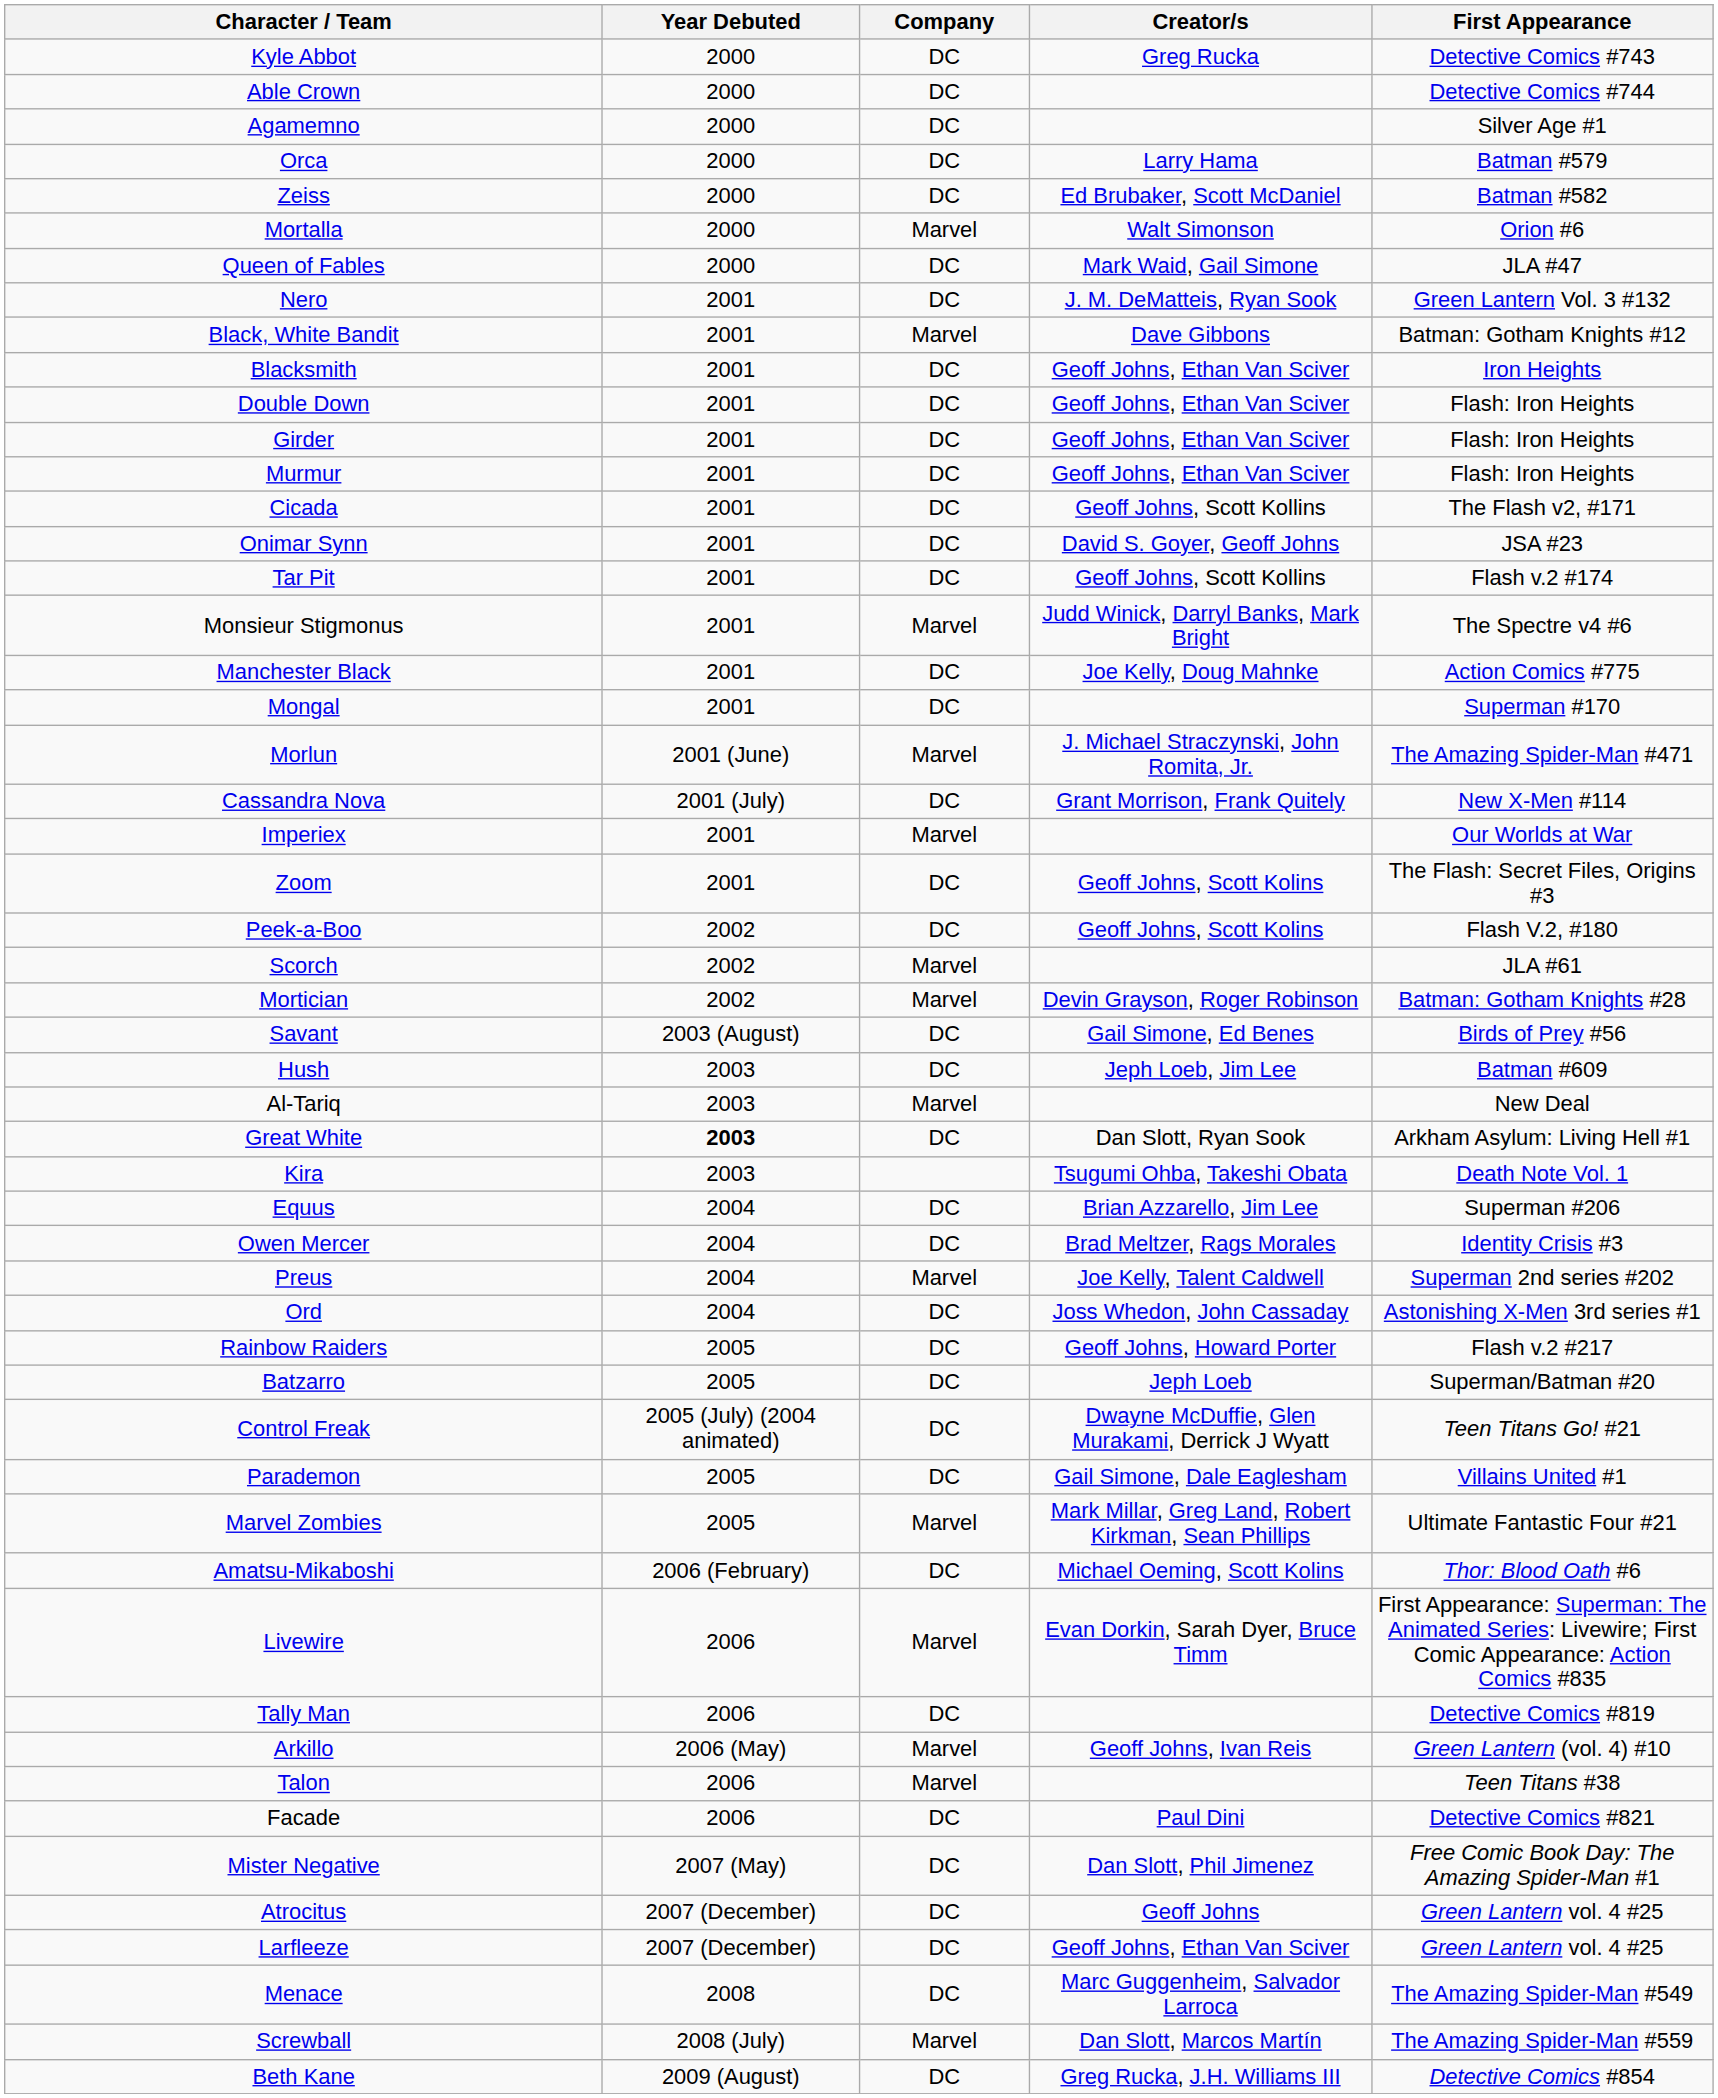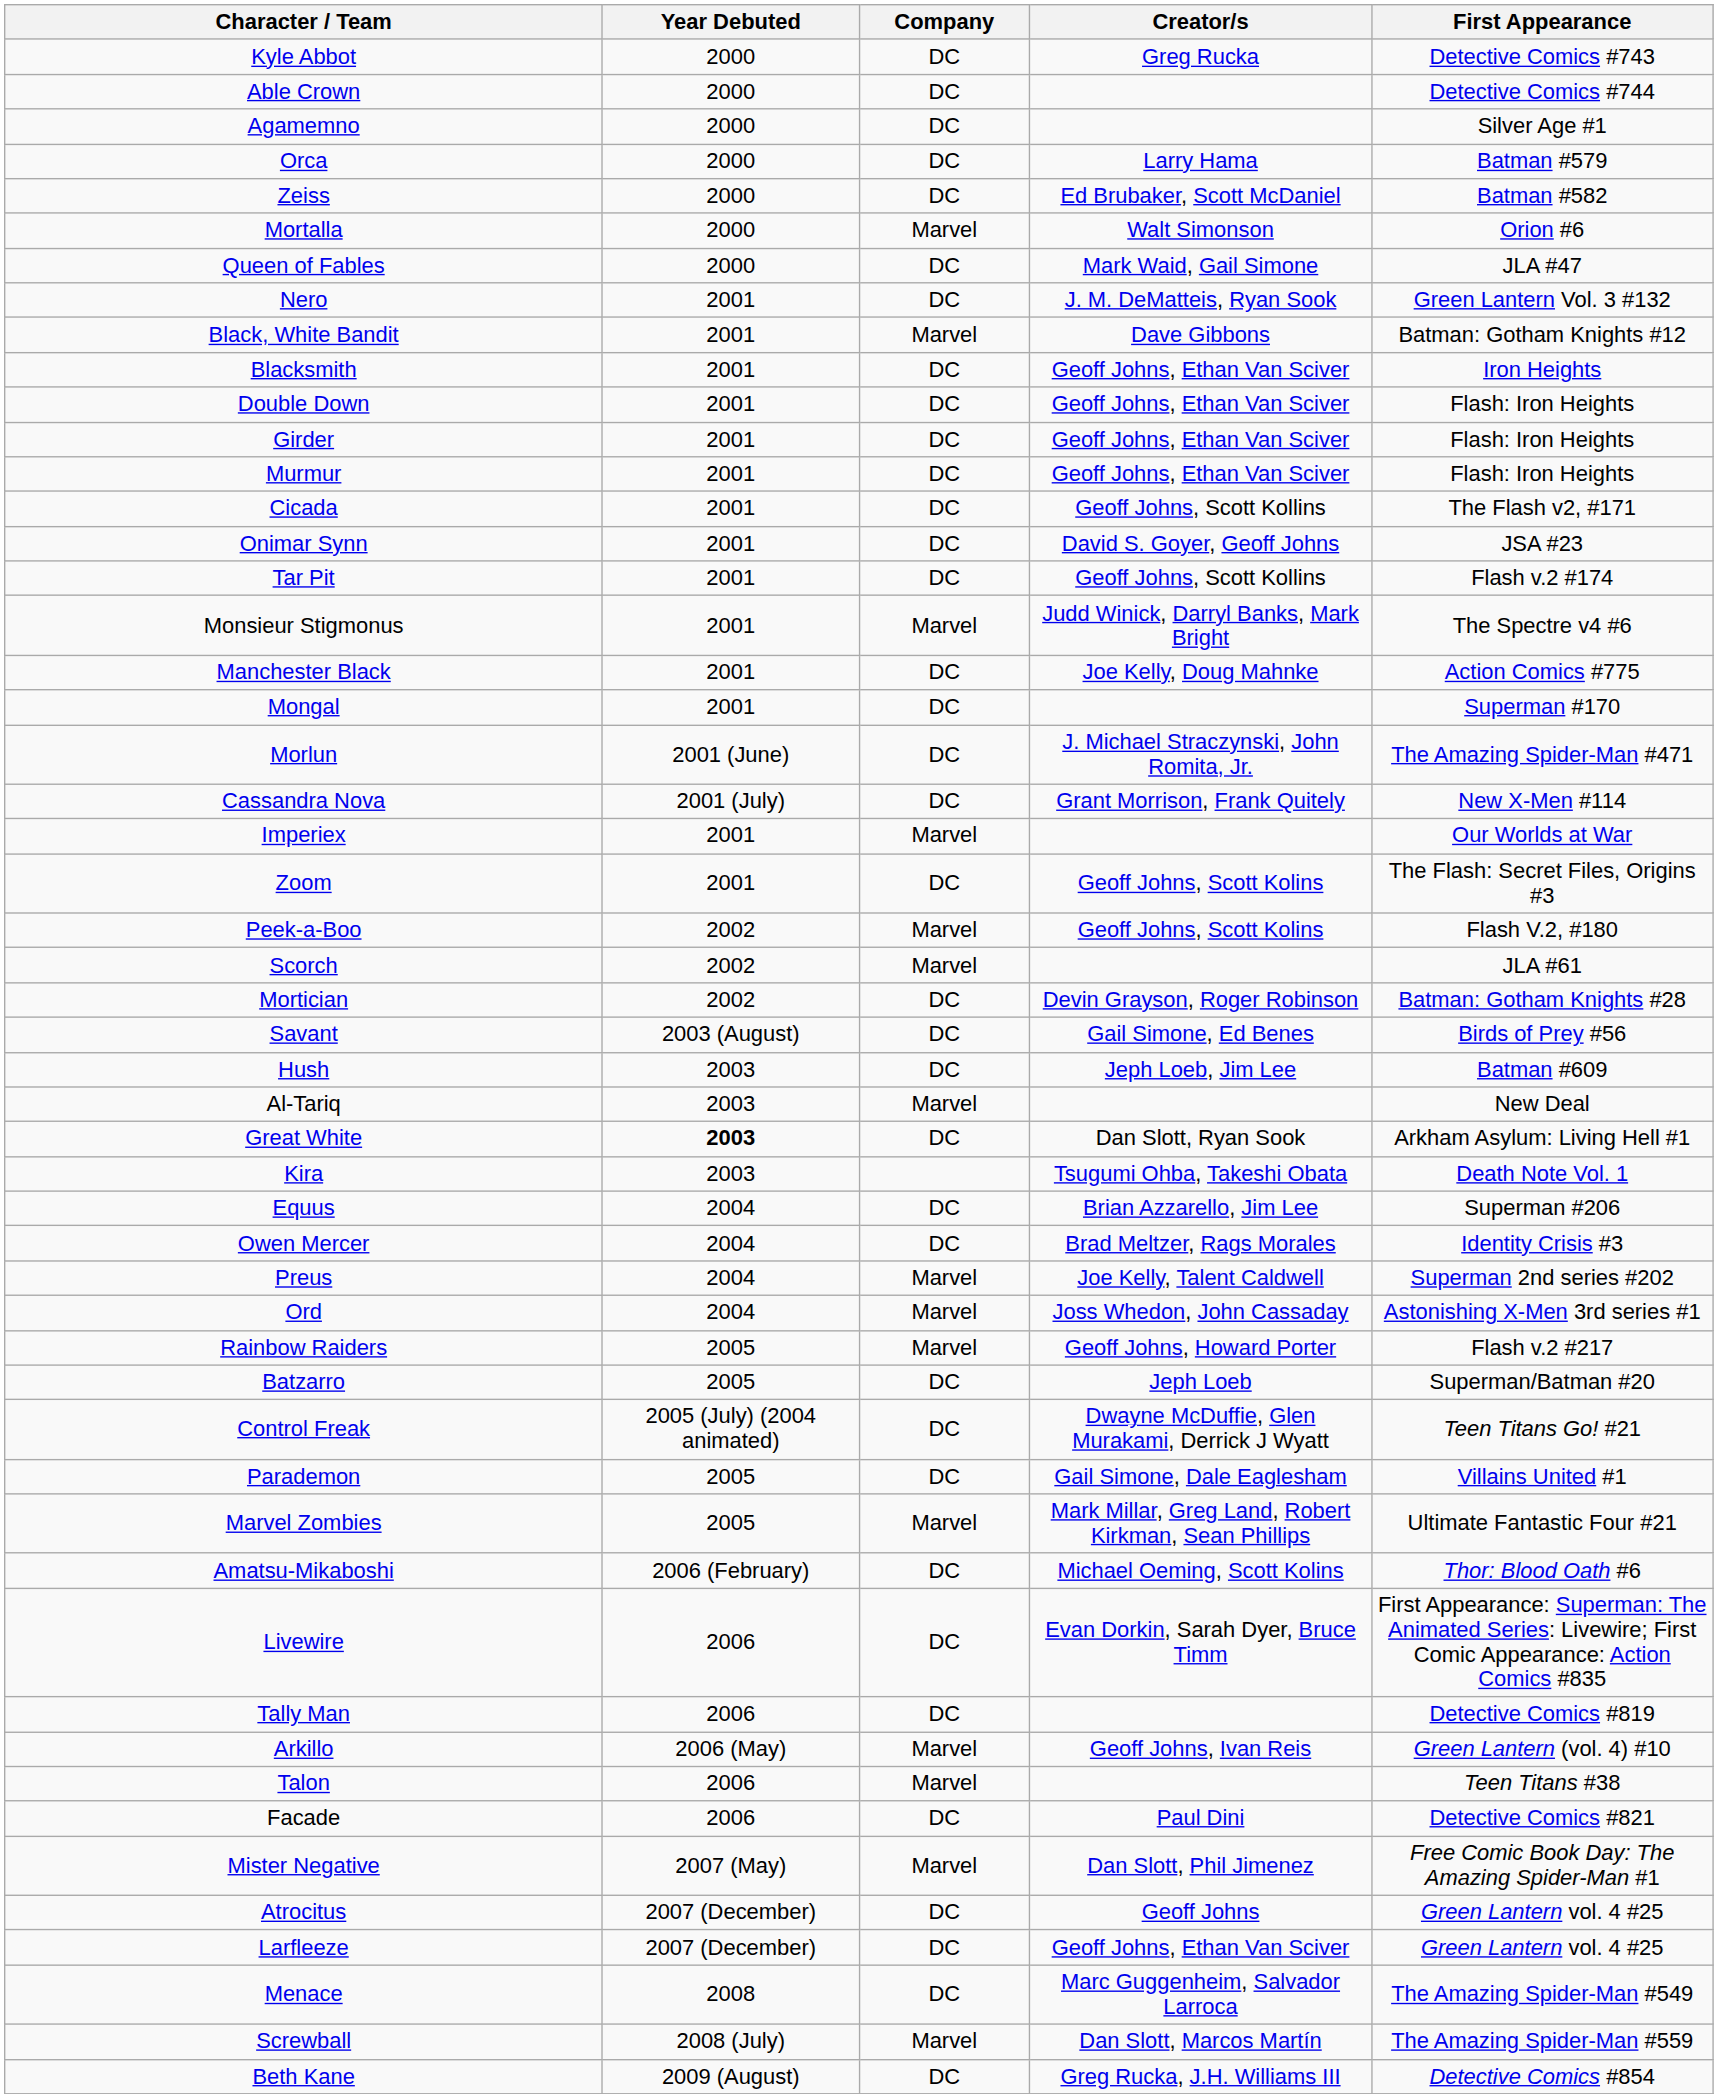Morlun | Company: Marvel -> DC
Peek-a-Boo | Company: DC -> Marvel
Mortician | Company: Marvel -> DC
Ord | Company: DC -> Marvel
Rainbow Raiders | Company: DC -> Marvel
Livewire | Company: Marvel -> DC
Mister Negative | Company: DC -> Marvel
